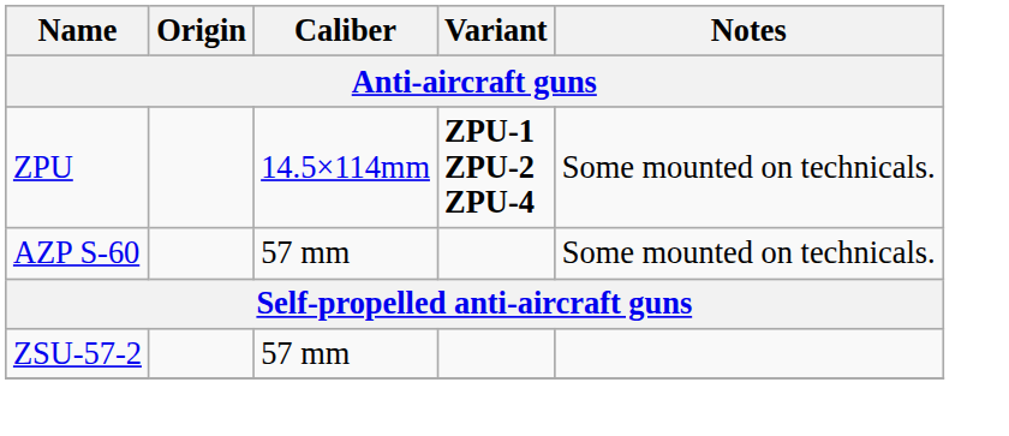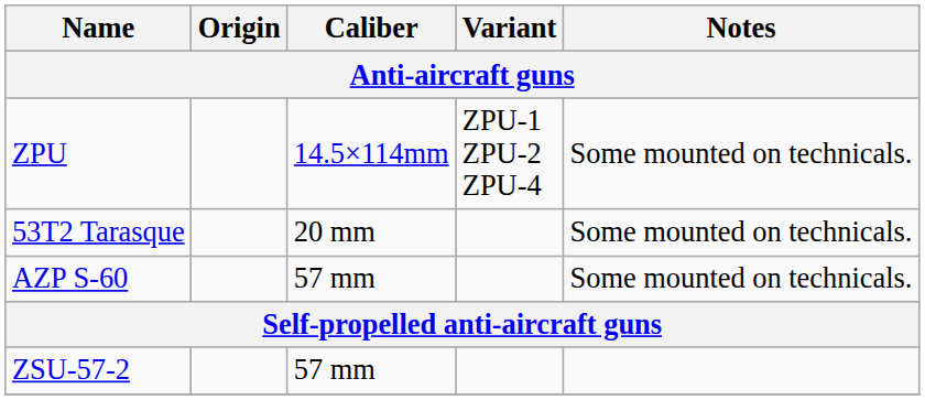ZPU | Variant: bold -> normal
+ row: 53T2 Tarasque | 20 mm | Some mounted on technicals.
